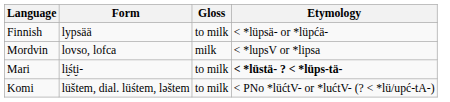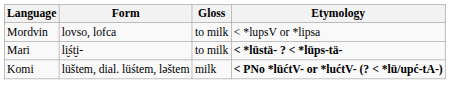- row: Finnish | lypsää | to milk | < *lüpsä- or *lüpćä-
Mordvin | Gloss: milk -> to milk
Komi | Gloss: to milk -> milk
Komi | Etymology: normal -> bold
